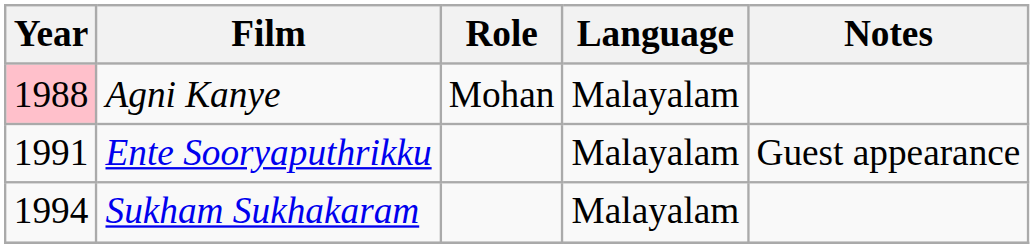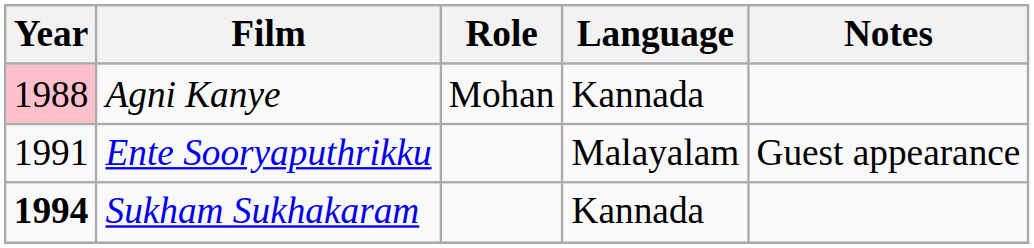Agni Kanye | Language: Malayalam -> Kannada
Sukham Sukhakaram | Year: normal -> bold
Sukham Sukhakaram | Language: Malayalam -> Kannada
